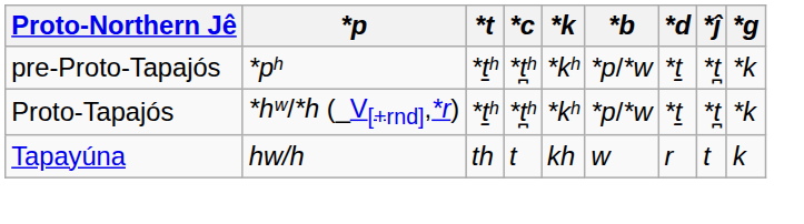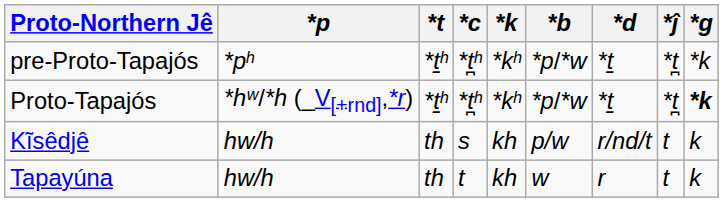Proto-Tapajós | *g: normal -> bold
+ row: Kĩsêdjê | hw/h | th | s | kh | p/w | r/nd/t | t | k
